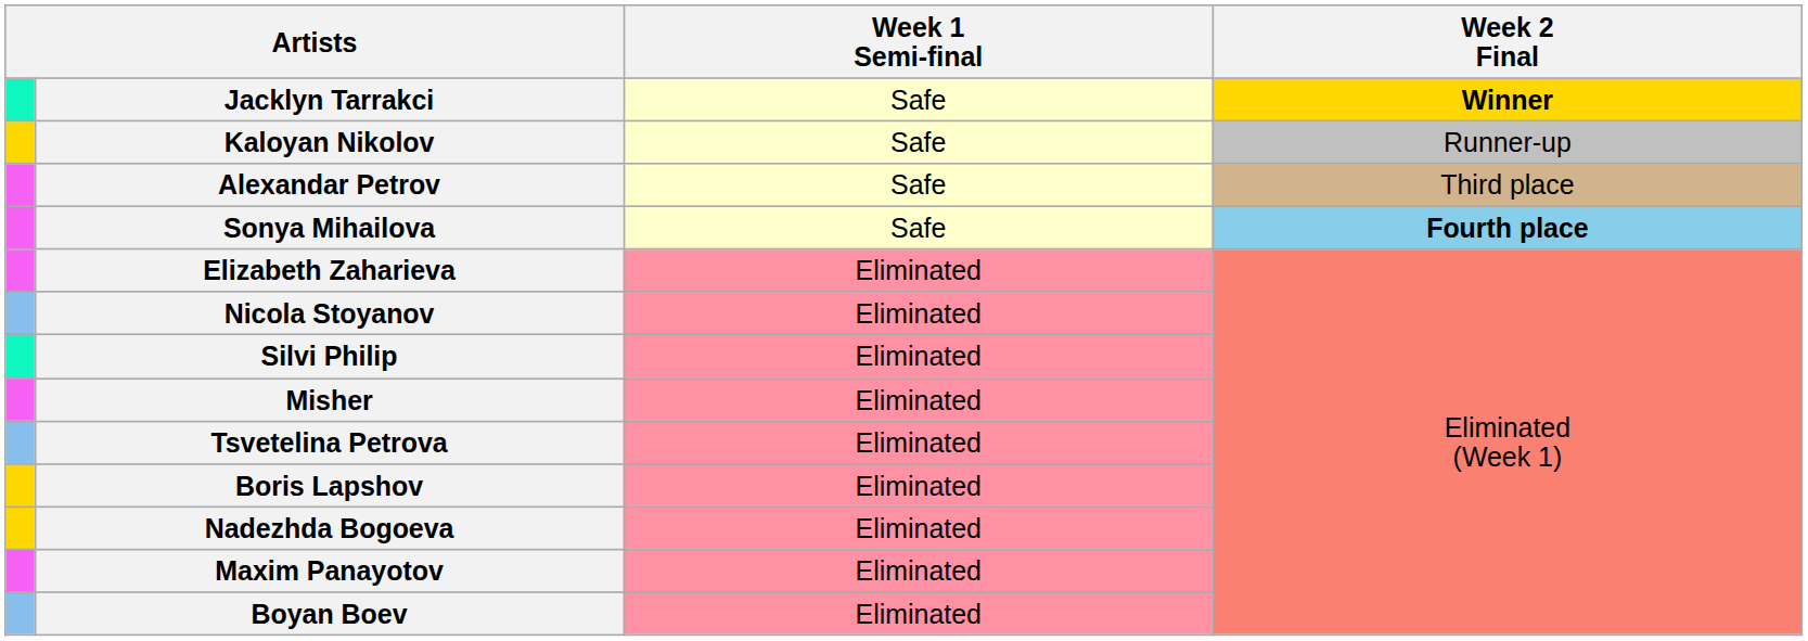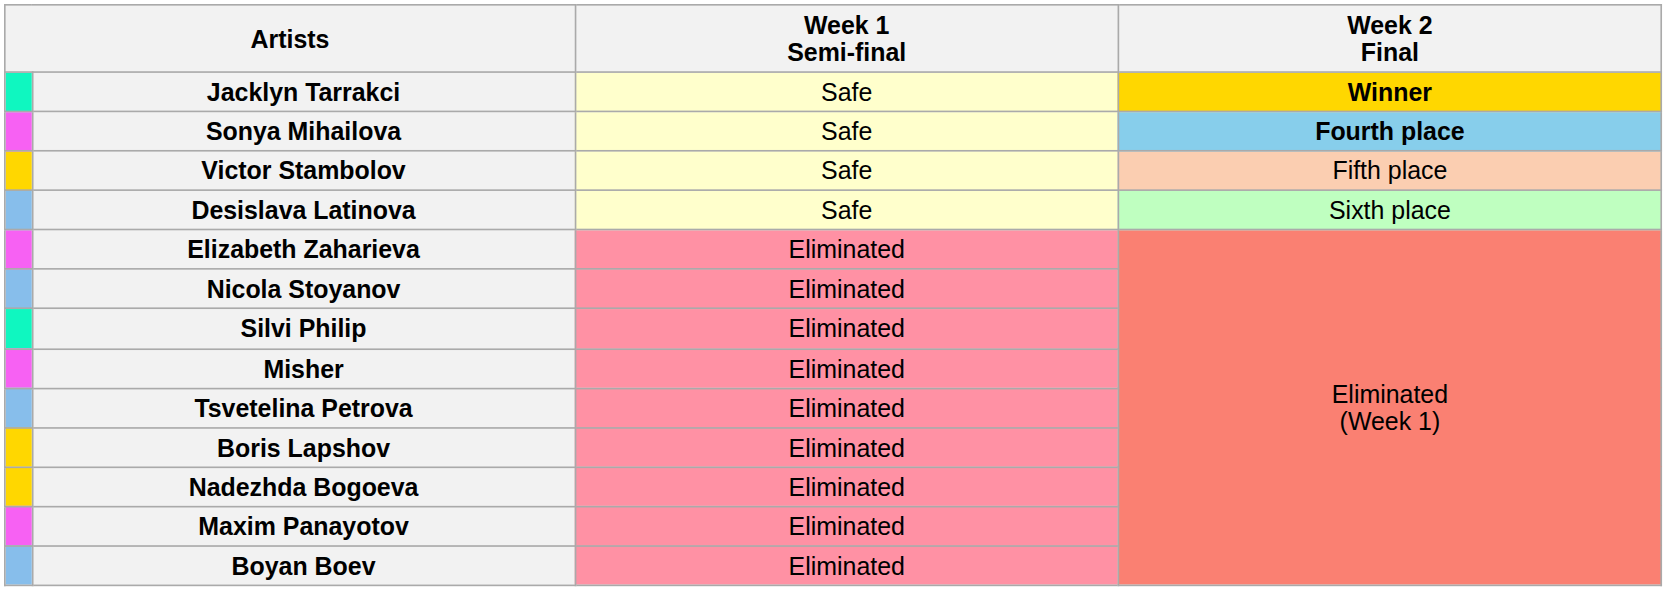- row: Kaloyan Nikolov | Safe | Runner-up
- row: Alexandar Petrov | Safe | Third place
+ row: Victor Stambolov | Safe | Fifth place
+ row: Desislava Latinova | Safe | Sixth place
